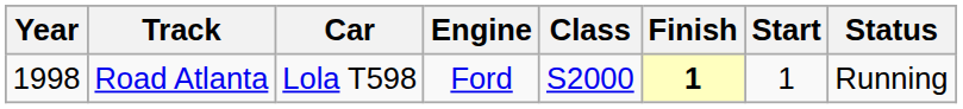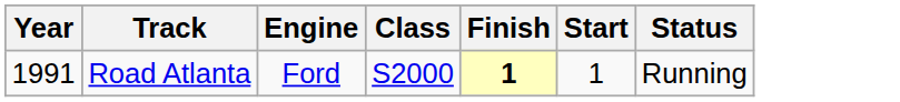- column: Car | Lola T598
Road Atlanta | Year: 1998 -> 1991
